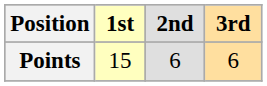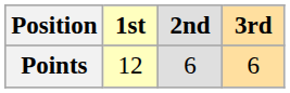Points | 1st: 15 -> 12
